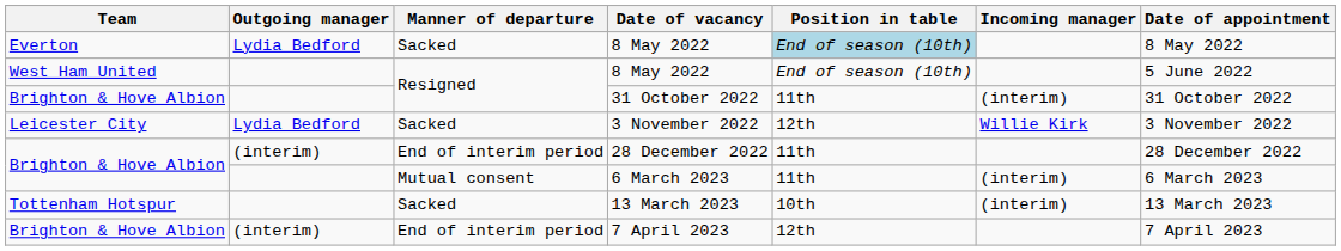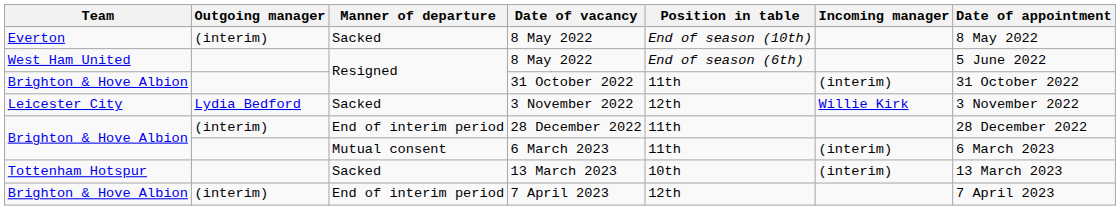Everton / 8 May 2022 | Outgoing manager: Lydia Bedford -> (interim)
Everton / 8 May 2022 | Position in table: lightblue background -> no background
West Ham United / 8 May 2022 | Position in table: End of season (10th) -> End of season (6th)
